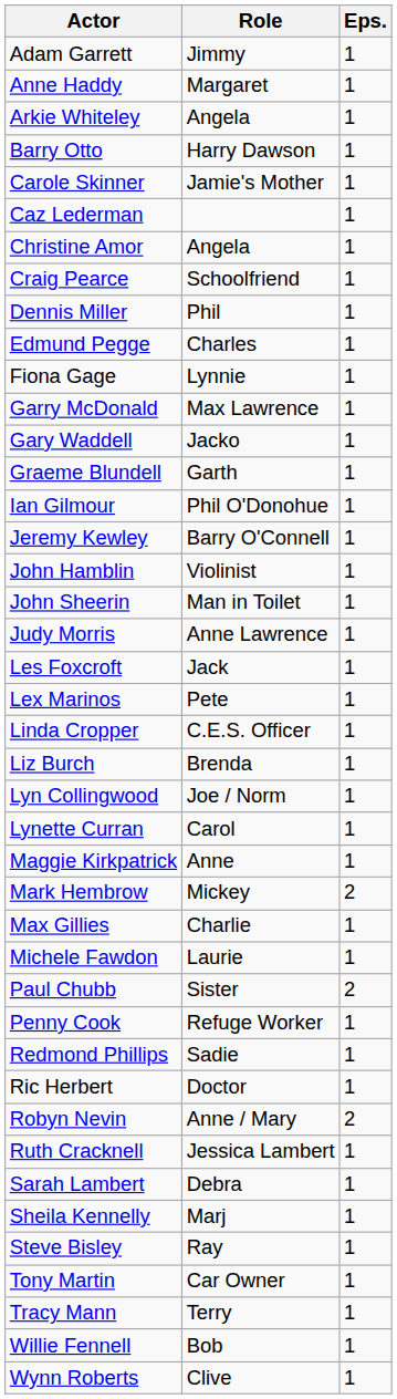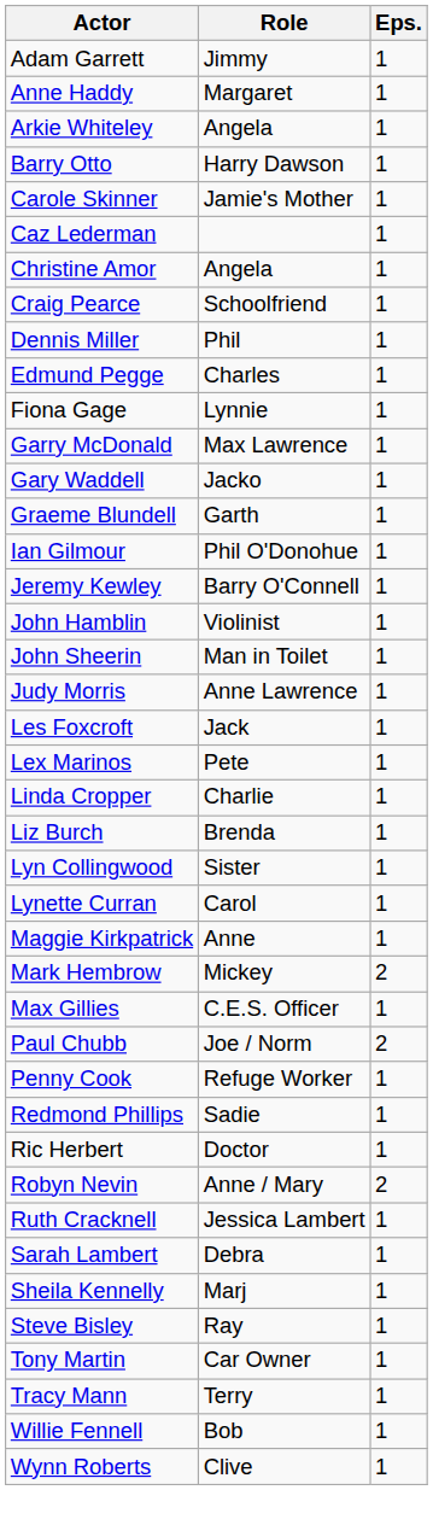Linda Cropper | Role: C.E.S. Officer -> Charlie
Lyn Collingwood | Role: Joe / Norm -> Sister
Max Gillies | Role: Charlie -> C.E.S. Officer
- row: Michele Fawdon | Laurie | 1
Paul Chubb | Role: Sister -> Joe / Norm
